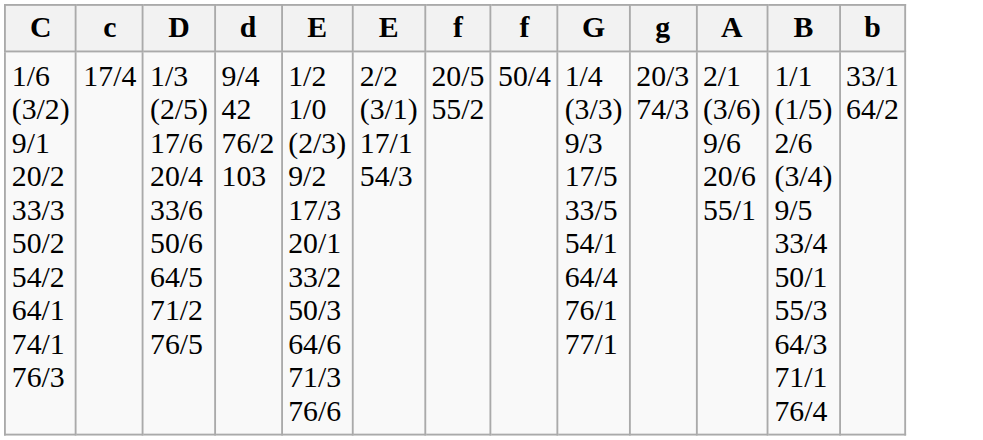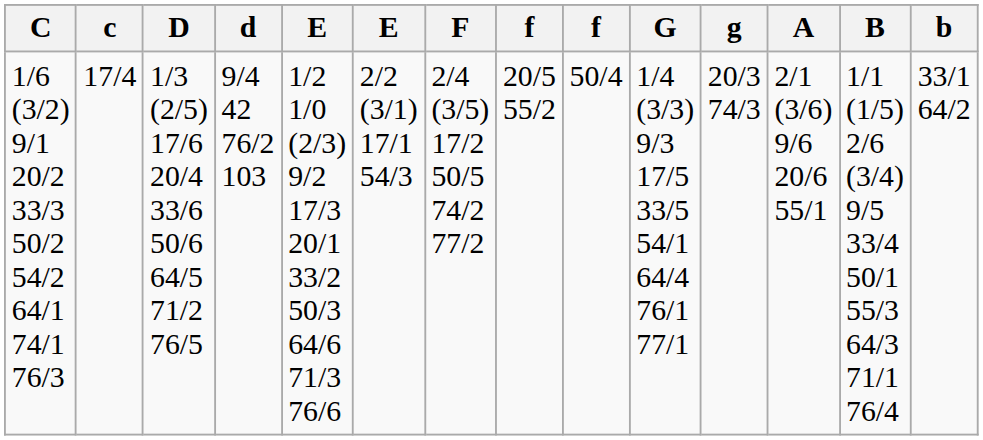+ column: F | 2/4 (3/5) 17/2 50/5 74/2 77/2
